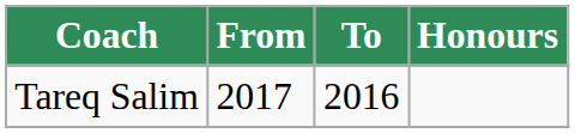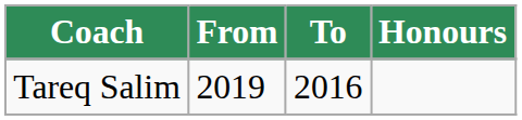Tareq Salim | From: 2017 -> 2019
